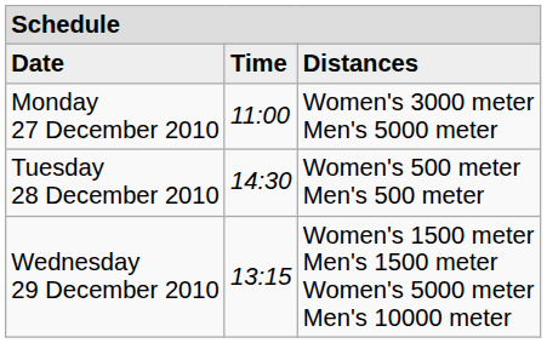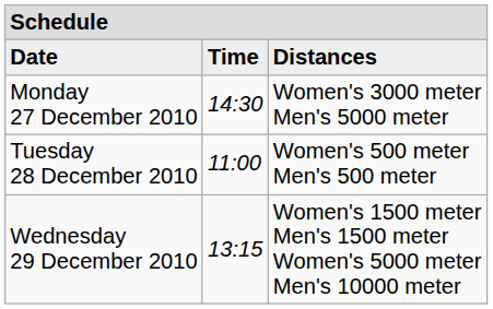Monday 27 December 2010 | column 2: 11:00 -> 14:30
Tuesday 28 December 2010 | column 2: 14:30 -> 11:00
